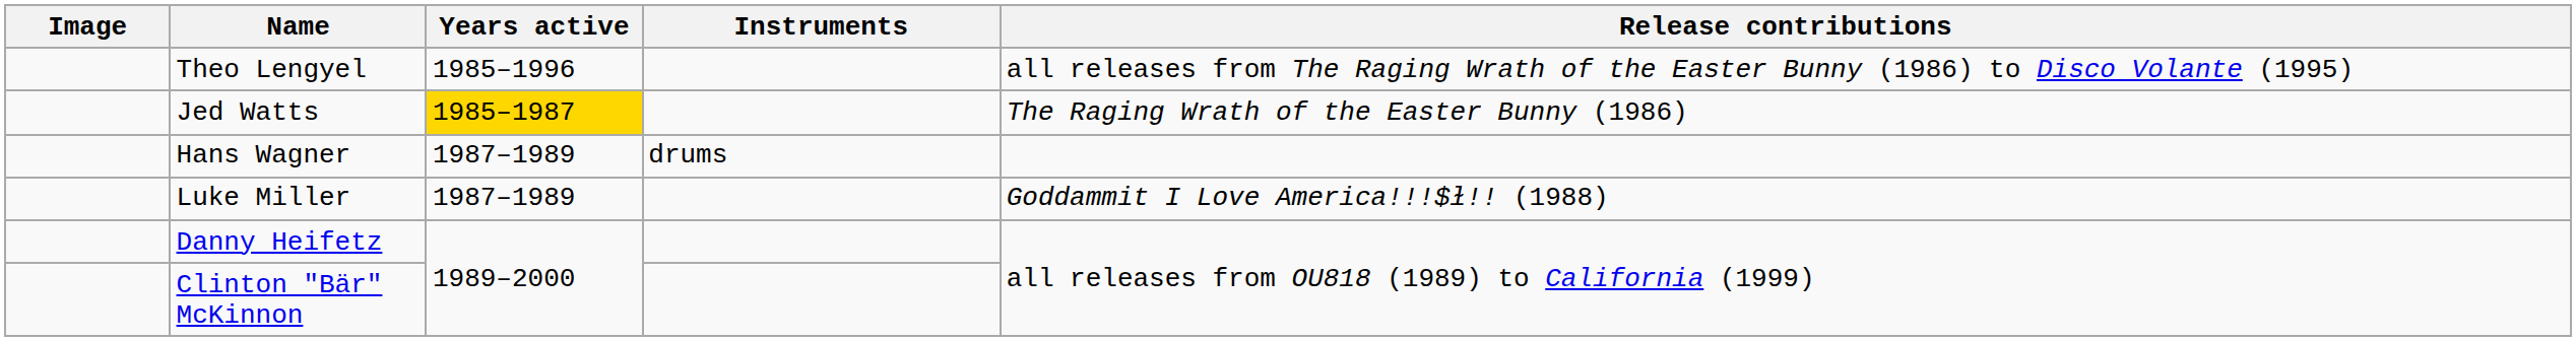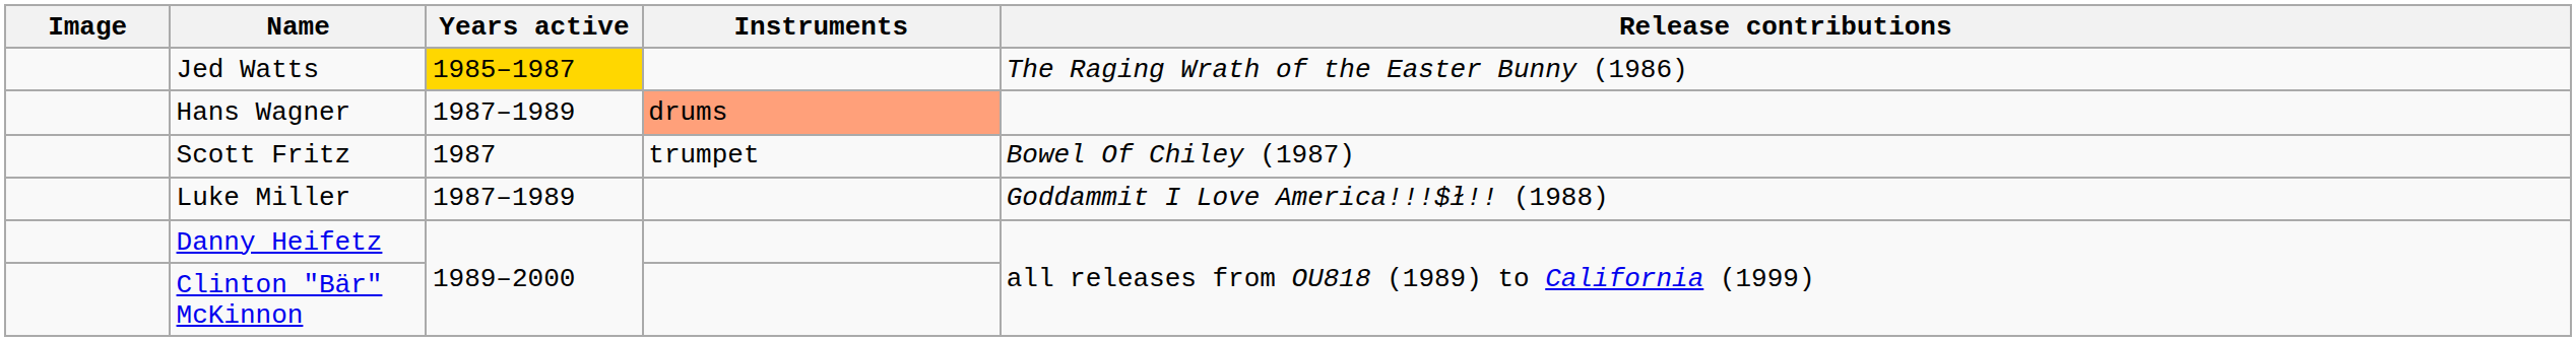- row: Theo Lengyel | 1985–1996 | all releases from The Raging Wrath of the Easter Bunny (1986) to Disco Volante (1995)
Hans Wagner | Instruments: no background -> lightsalmon background
+ row: Scott Fritz | 1987 | trumpet | Bowel Of Chiley (1987)
